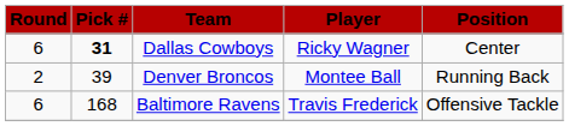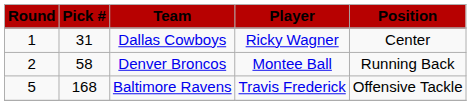Dallas Cowboys | Round: 6 -> 1
Dallas Cowboys | Pick #: bold -> normal
Denver Broncos | Pick #: 39 -> 58
Baltimore Ravens | Round: 6 -> 5
